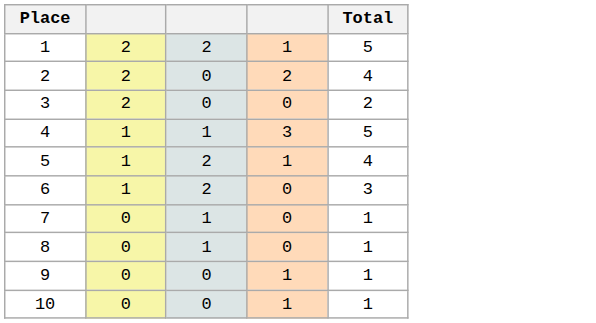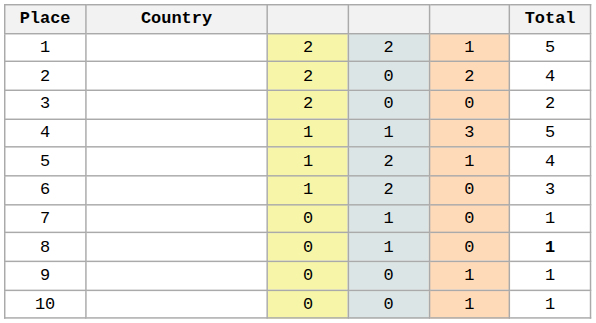+ column: Country
8 | Total: normal -> bold
